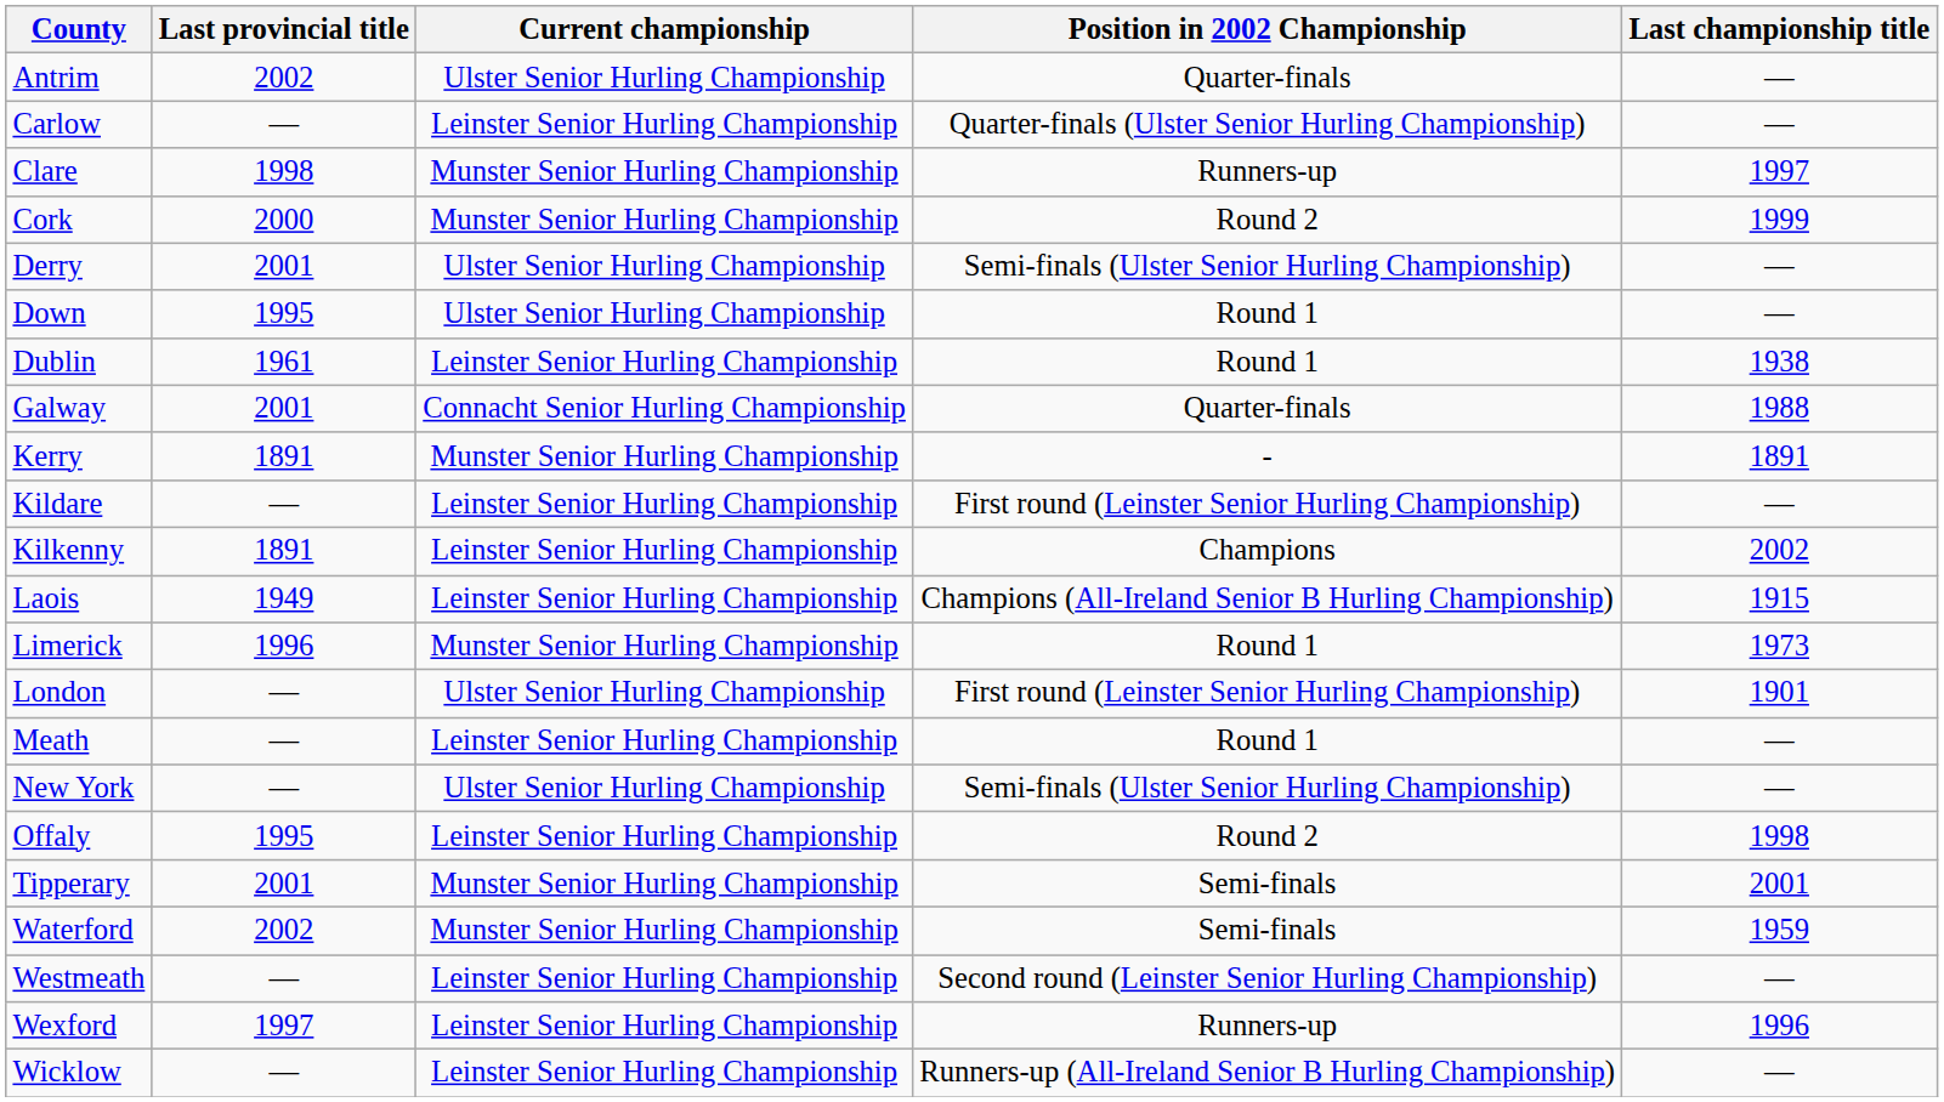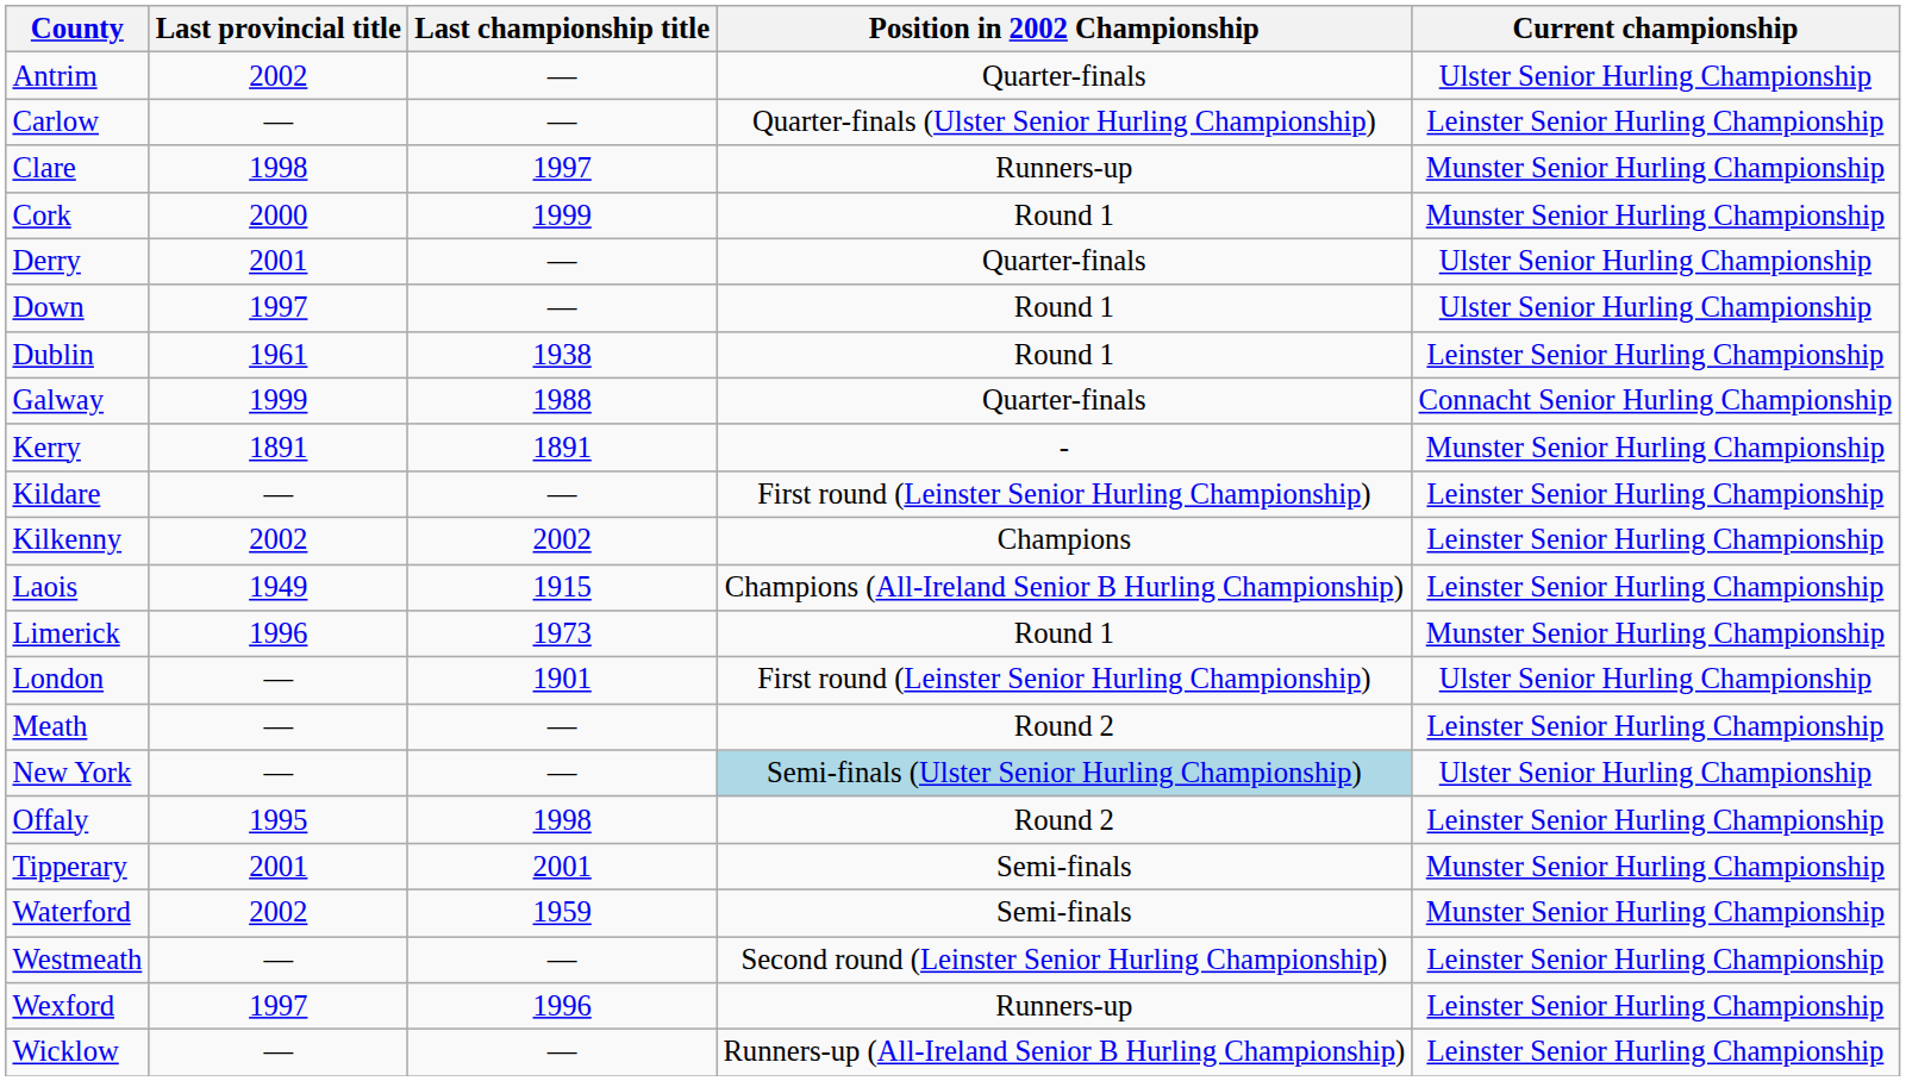columns swapped: Last championship title <-> Current championship
Cork | Position in 2002 Championship: Round 2 -> Round 1
Derry | Position in 2002 Championship: Semi-finals (Ulster Senior Hurling Championship) -> Quarter-finals
Down | Last provincial title: 1995 -> 1997
Galway | Last provincial title: 2001 -> 1999
Kilkenny | Last provincial title: 1891 -> 2002
Meath | Position in 2002 Championship: Round 1 -> Round 2
New York | Position in 2002 Championship: no background -> lightblue background
